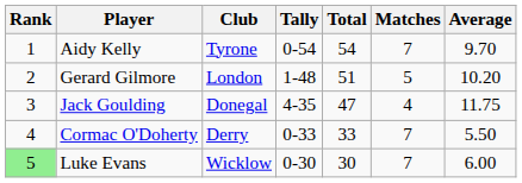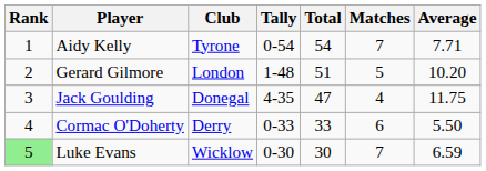Aidy Kelly | Average: 9.70 -> 7.71
Cormac O'Doherty | Matches: 7 -> 6
Luke Evans | Average: 6.00 -> 6.59
